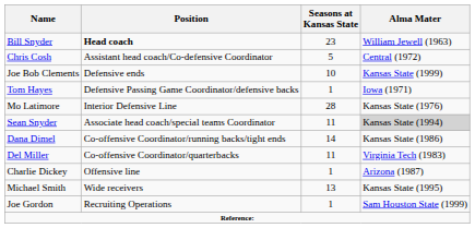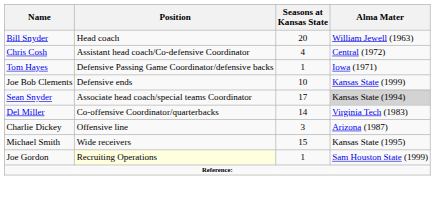Bill Snyder | Position: bold -> normal
Bill Snyder | Seasons at Kansas State: 23 -> 20
Chris Cosh | Seasons at Kansas State: 5 -> 4
rows swapped: Tom Hayes <-> Joe Bob Clements
- row: Mo Latimore | Interior Defensive Line | 28 | Kansas State (1976)
Sean Snyder | Seasons at Kansas State: 11 -> 17
- row: Dana Dimel | Co-offensive Coordinator/running backs/tight ends | 14 | Kansas State (1986)
Del Miller | Seasons at Kansas State: 11 -> 14
Charlie Dickey | Seasons at Kansas State: 1 -> 3
Michael Smith | Seasons at Kansas State: 13 -> 15
Joe Gordon | Position: no background -> lightyellow background
